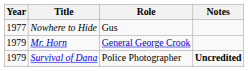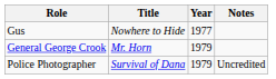columns swapped: Year <-> Role
Survival of Dana | Notes: bold -> normal
